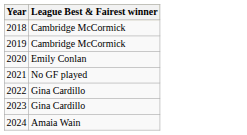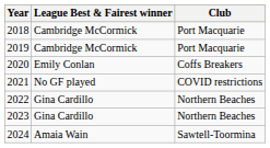+ column: Club | Port Macquarie | Port Macquarie | Coffs Breakers | COVID restrictions | Northern Beaches | Northern Beaches | Sawtell-Toormina
